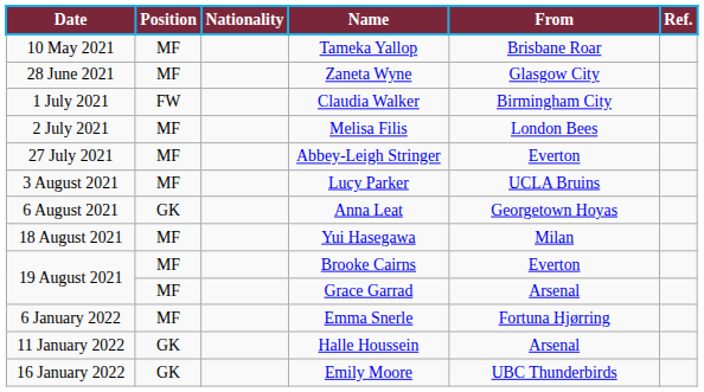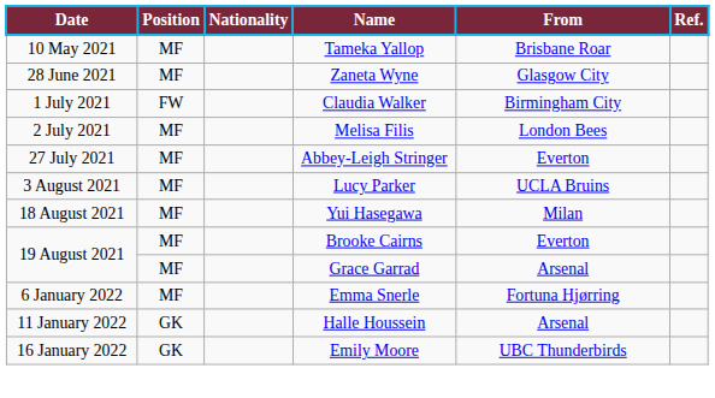- row: 6 August 2021 | GK | Anna Leat | Georgetown Hoyas
